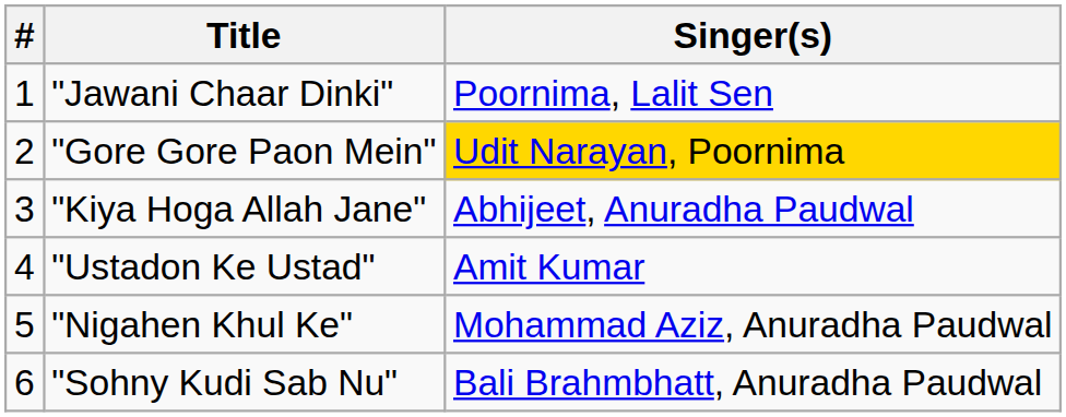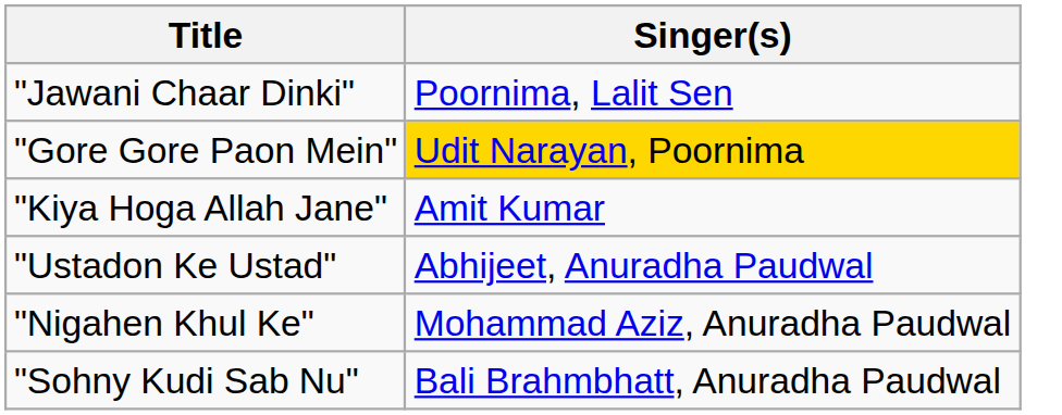- column: # | 1 | 2 | 3 | 4 | 5 | 6
"Kiya Hoga Allah Jane" | Singer(s): Abhijeet, Anuradha Paudwal -> Amit Kumar
"Ustadon Ke Ustad" | Singer(s): Amit Kumar -> Abhijeet, Anuradha Paudwal
